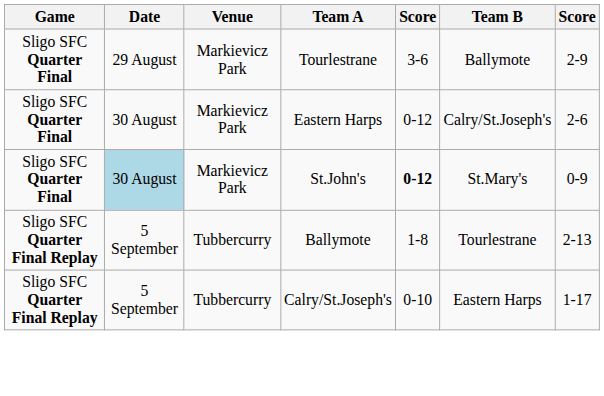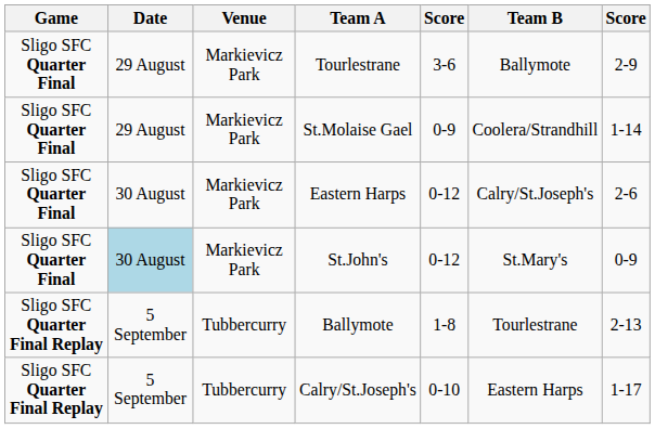+ row: Sligo SFC Quarter Final | 29 August | Markievicz Park | St.Molaise Gael | 0-9 | Coolera/Strandhill | 1-14
St.John's | column 5: bold -> normal
